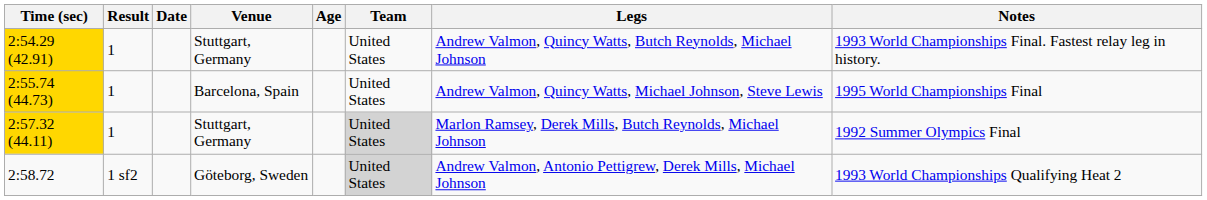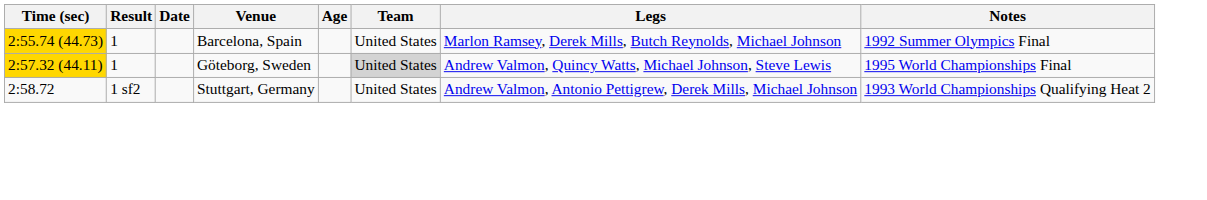- row: 2:54.29 (42.91) | 1 | Stuttgart, Germany | United States | Andrew Valmon, Quincy Watts, Butch Reynolds, Michael Johnson | 1993 World Championships Final. Fastest relay leg in history.
2:55.74 (44.73) | Legs: Andrew Valmon, Quincy Watts, Michael Johnson, Steve Lewis -> Marlon Ramsey, Derek Mills, Butch Reynolds, Michael Johnson
2:55.74 (44.73) | Notes: 1995 World Championships Final -> 1992 Summer Olympics Final
2:57.32 (44.11) | Venue: Stuttgart, Germany -> Göteborg, Sweden
2:57.32 (44.11) | Legs: Marlon Ramsey, Derek Mills, Butch Reynolds, Michael Johnson -> Andrew Valmon, Quincy Watts, Michael Johnson, Steve Lewis
2:57.32 (44.11) | Notes: 1992 Summer Olympics Final -> 1995 World Championships Final
2:58.72 | Venue: Göteborg, Sweden -> Stuttgart, Germany
2:58.72 | Team: lightgrey background -> no background
